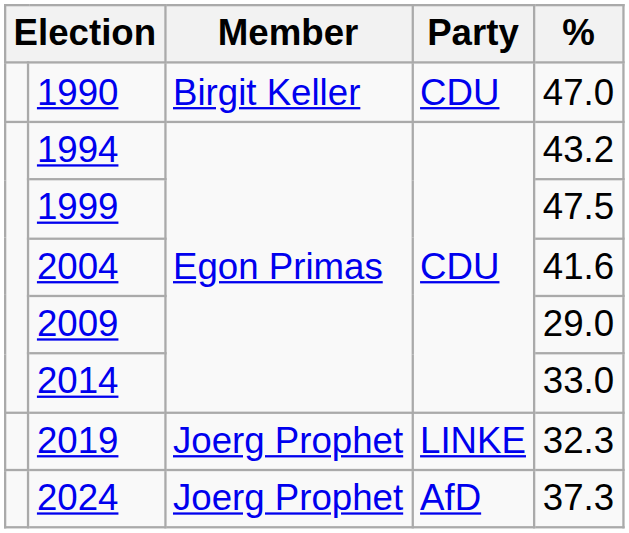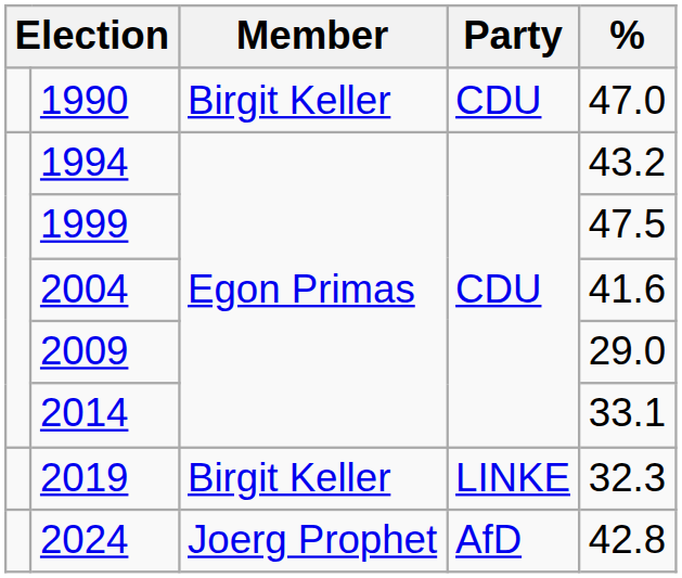2014 | %: 33.0 -> 33.1
2019 | Member: Joerg Prophet -> Birgit Keller
2024 | %: 37.3 -> 42.8
